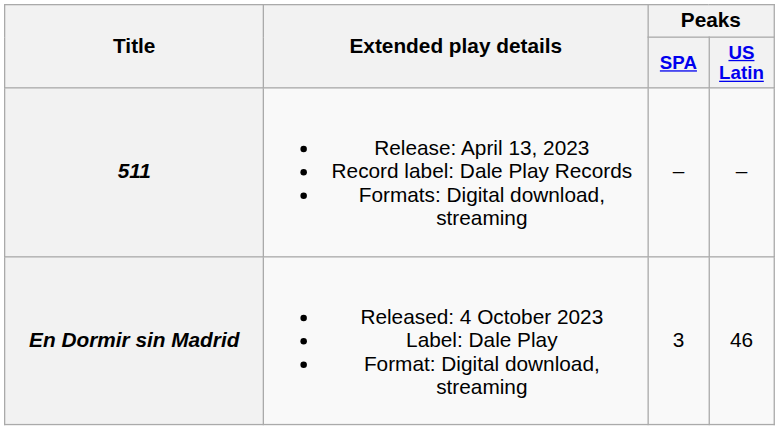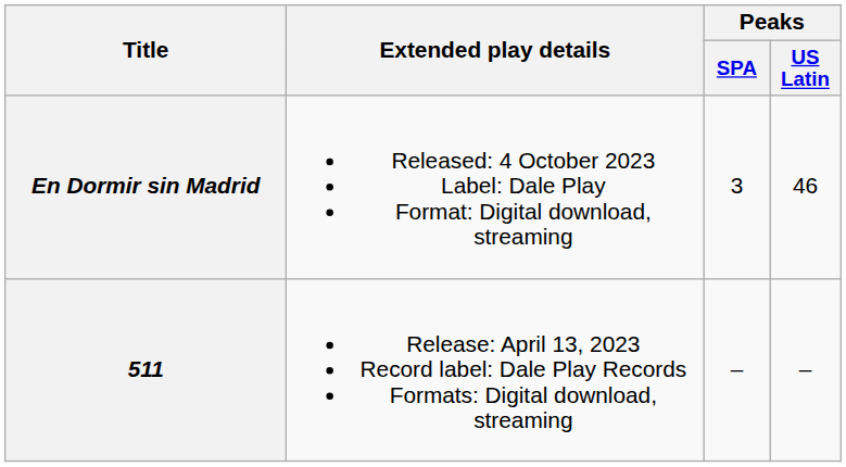rows swapped: 511 <-> En Dormir sin Madrid
